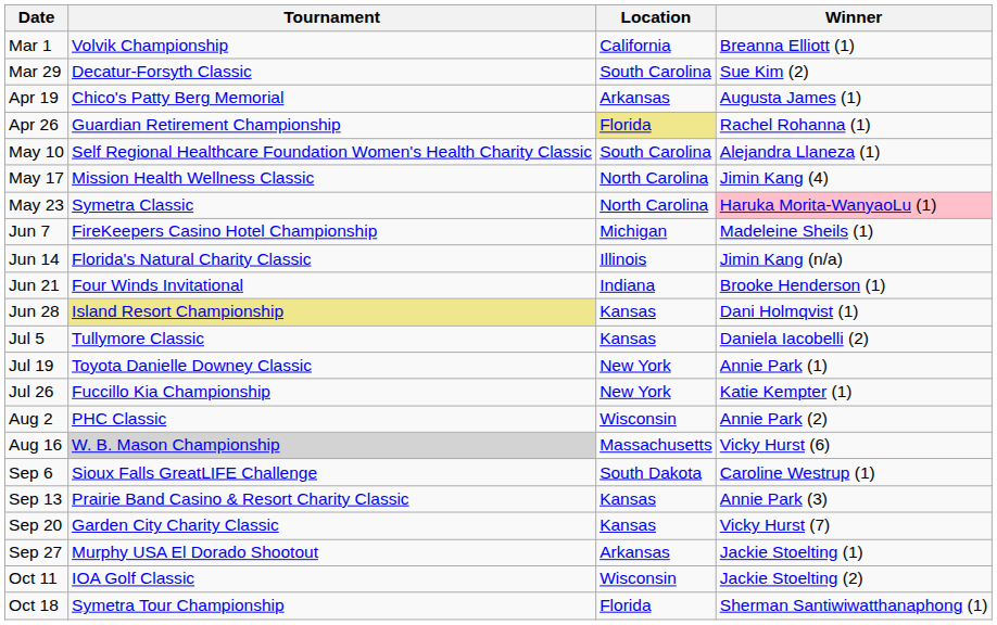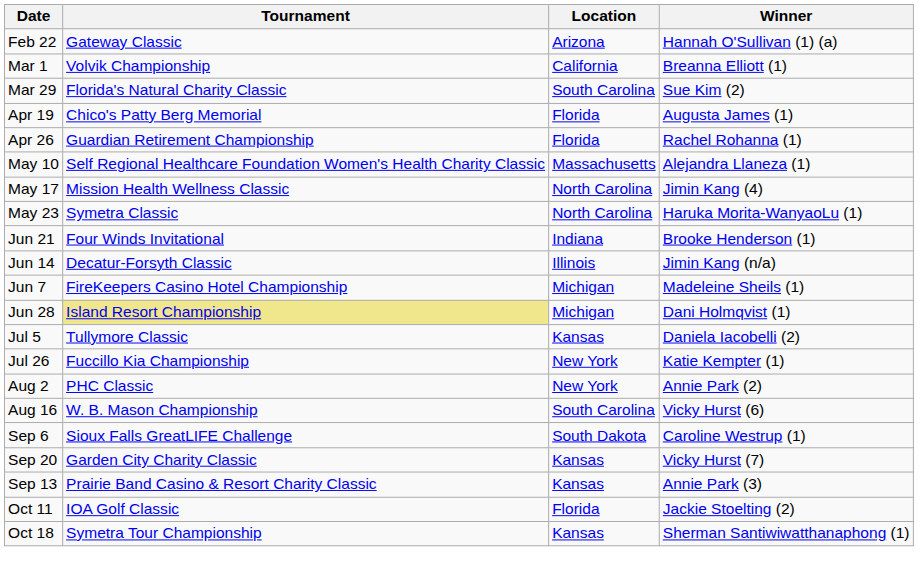+ row: Feb 22 | Gateway Classic | Arizona | Hannah O'Sullivan (1) (a)
Mar 29 | Tournament: Decatur-Forsyth Classic -> Florida's Natural Charity Classic
Apr 19 | Location: Arkansas -> Florida
Apr 26 | Location: khaki background -> no background
May 10 | Location: South Carolina -> Massachusetts
May 23 | Winner: pink background -> no background
rows swapped: Jun 7 <-> Jun 21
Jun 14 | Tournament: Florida's Natural Charity Classic -> Decatur-Forsyth Classic
Jun 28 | Location: Kansas -> Michigan
- row: Jul 19 | Toyota Danielle Downey Classic | New York | Annie Park (1)
Aug 2 | Location: Wisconsin -> New York
Aug 16 | Tournament: lightgrey background -> no background
Aug 16 | Location: Massachusetts -> South Carolina
rows swapped: Sep 13 <-> Sep 20
- row: Sep 27 | Murphy USA El Dorado Shootout | Arkansas | Jackie Stoelting (1)
Oct 11 | Location: Wisconsin -> Florida
Oct 18 | Location: Florida -> Kansas
